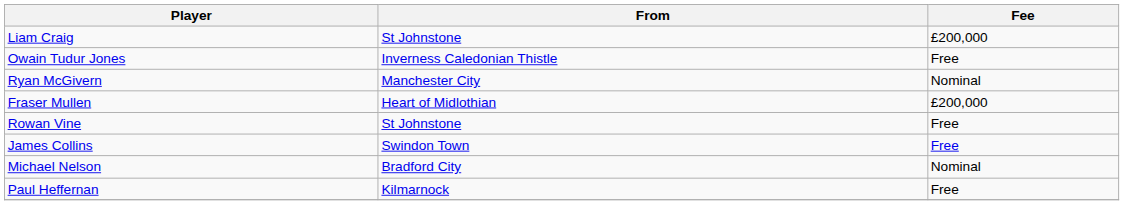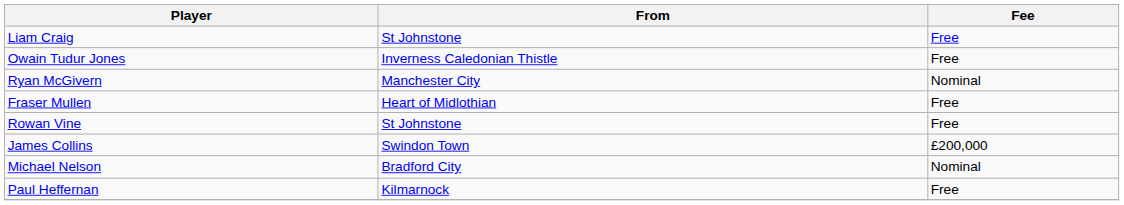Liam Craig | Fee: £200,000 -> Free
Fraser Mullen | Fee: £200,000 -> Free
James Collins | Fee: Free -> £200,000
